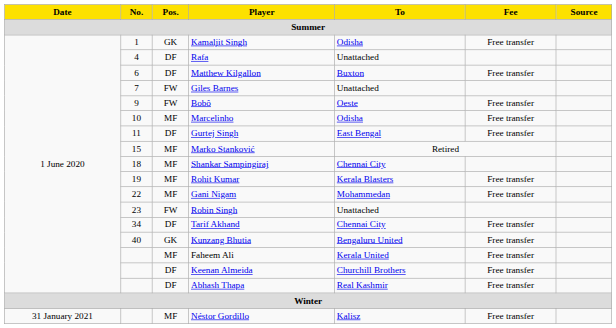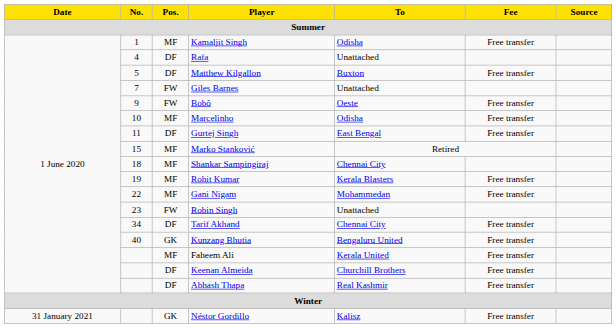Kamaljit Singh | Pos.: GK -> MF
Matthew Kilgallon | No.: 6 -> 5
Néstor Gordillo | Pos.: MF -> GK
